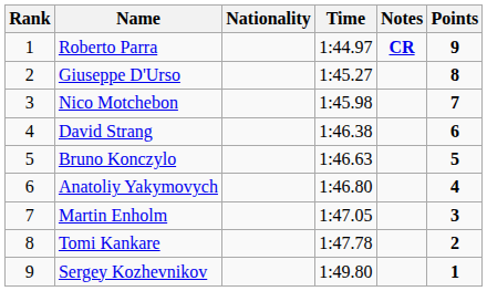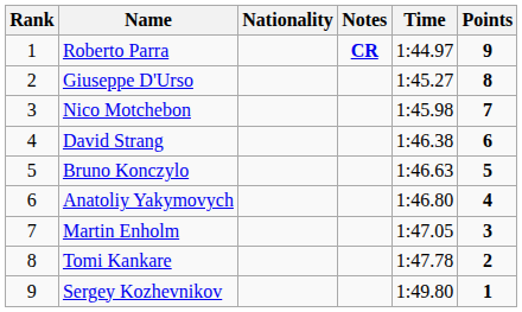columns swapped: Time <-> Notes
